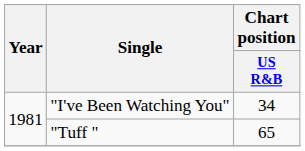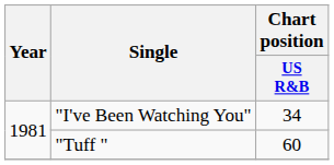"Tuff " | Chart position / US R&B: 65 -> 60
